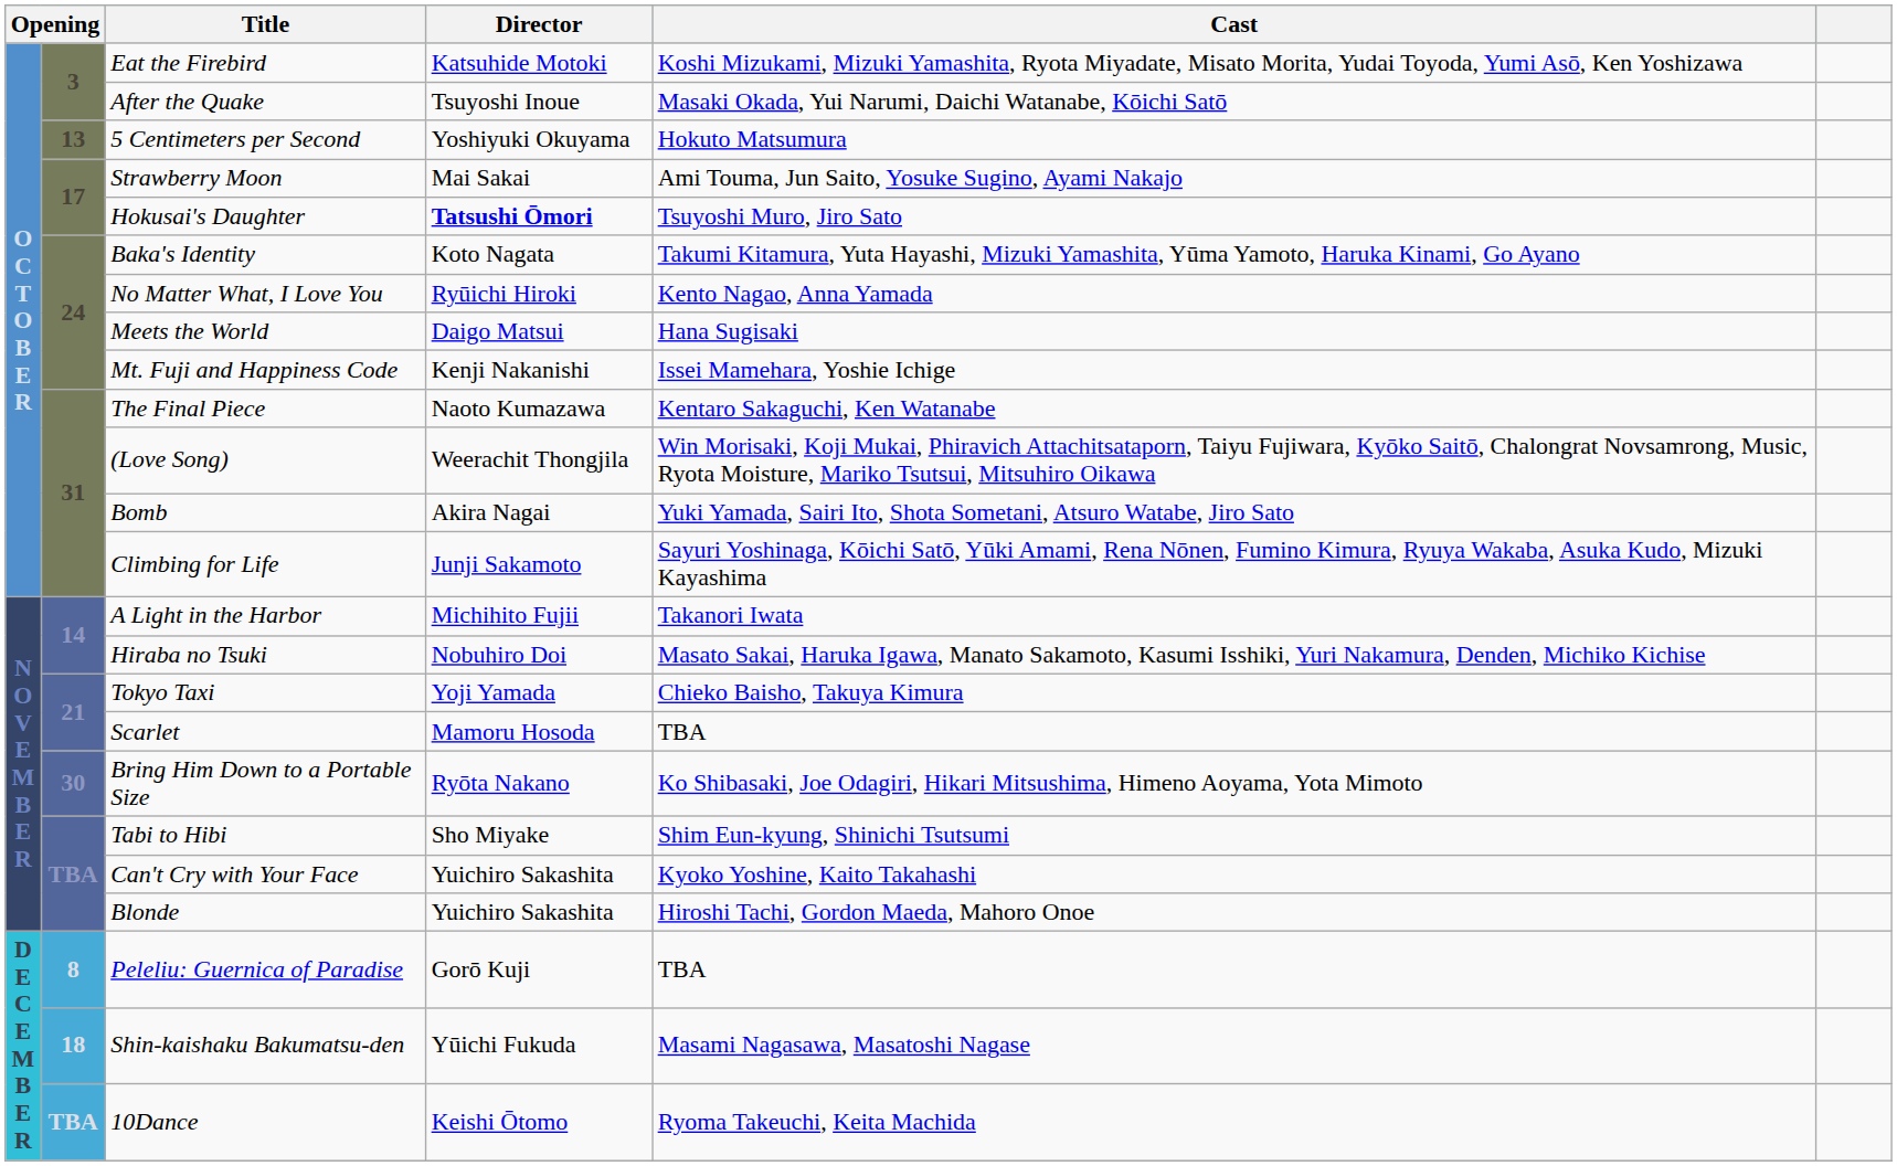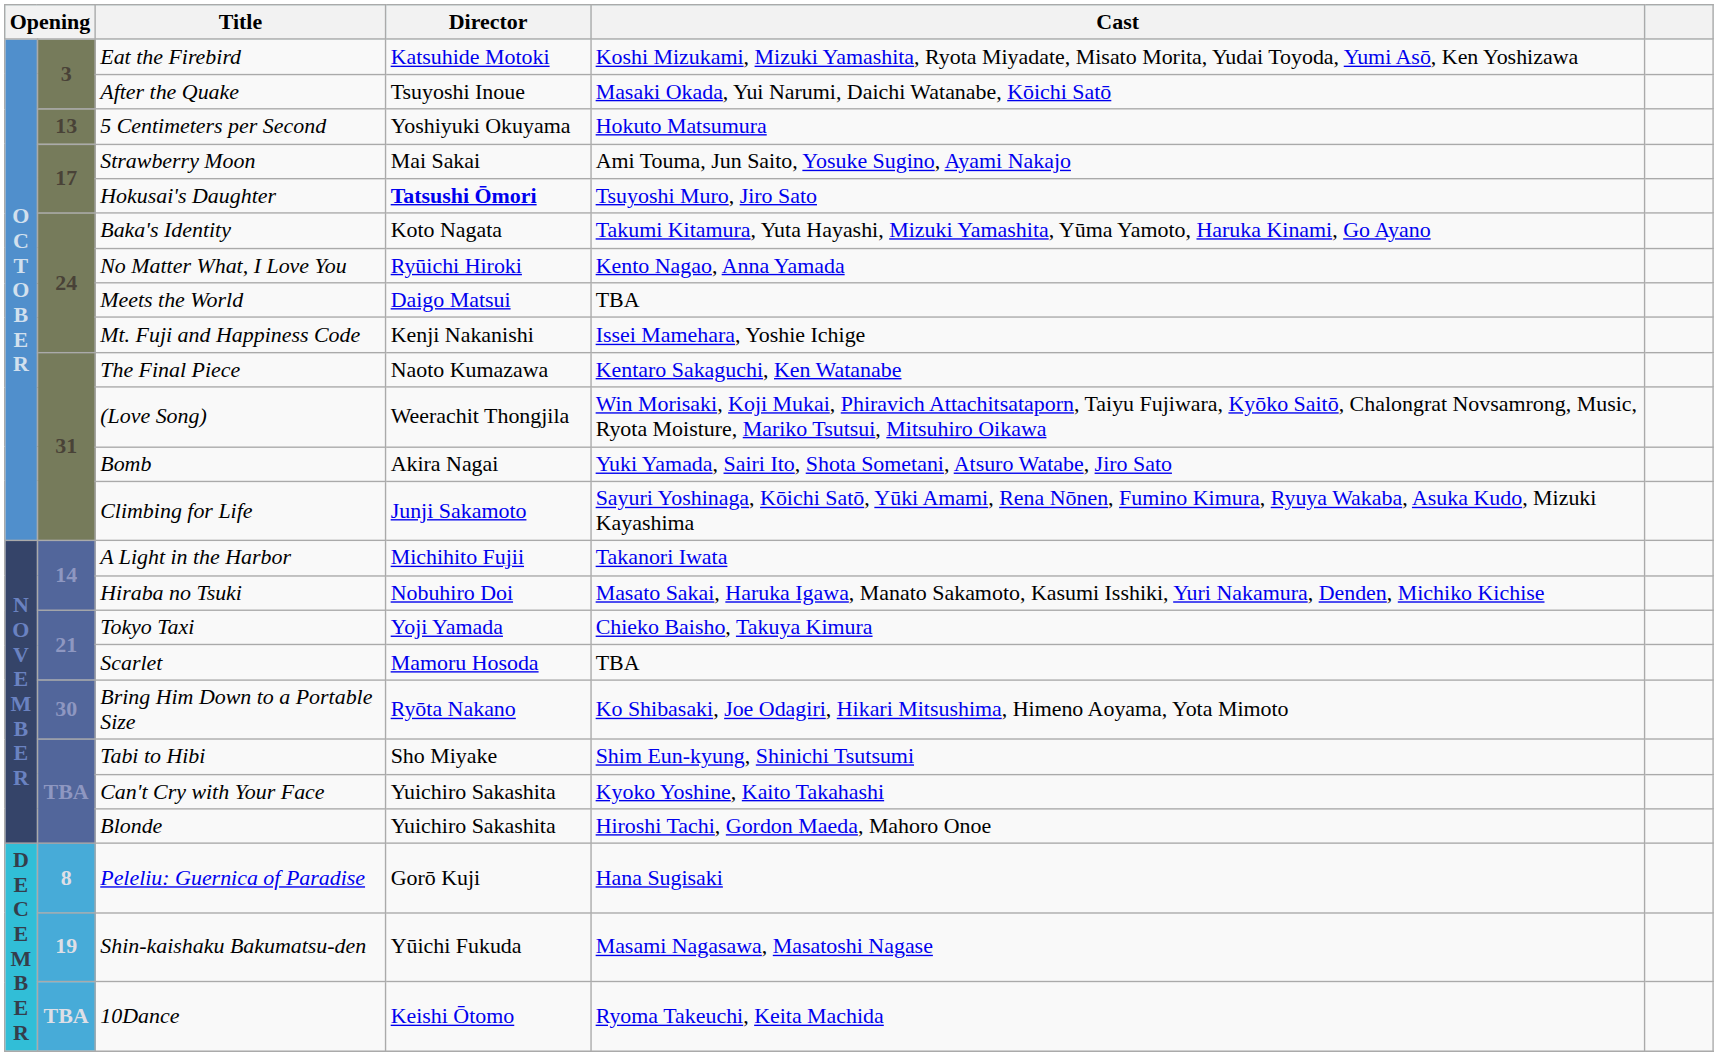Meets the World | Cast: Hana Sugisaki -> TBA
Peleliu: Guernica of Paradise | Cast: TBA -> Hana Sugisaki
Shin-kaishaku Bakumatsu-den | column 2: 18 -> 19
